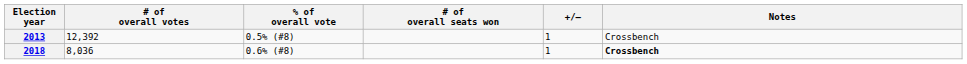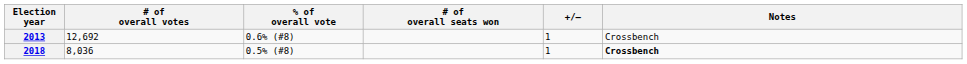2013 | # of overall votes: 12,392 -> 12,692
2013 | % of overall vote: 0.5% (#8) -> 0.6% (#8)
2018 | % of overall vote: 0.6% (#8) -> 0.5% (#8)
